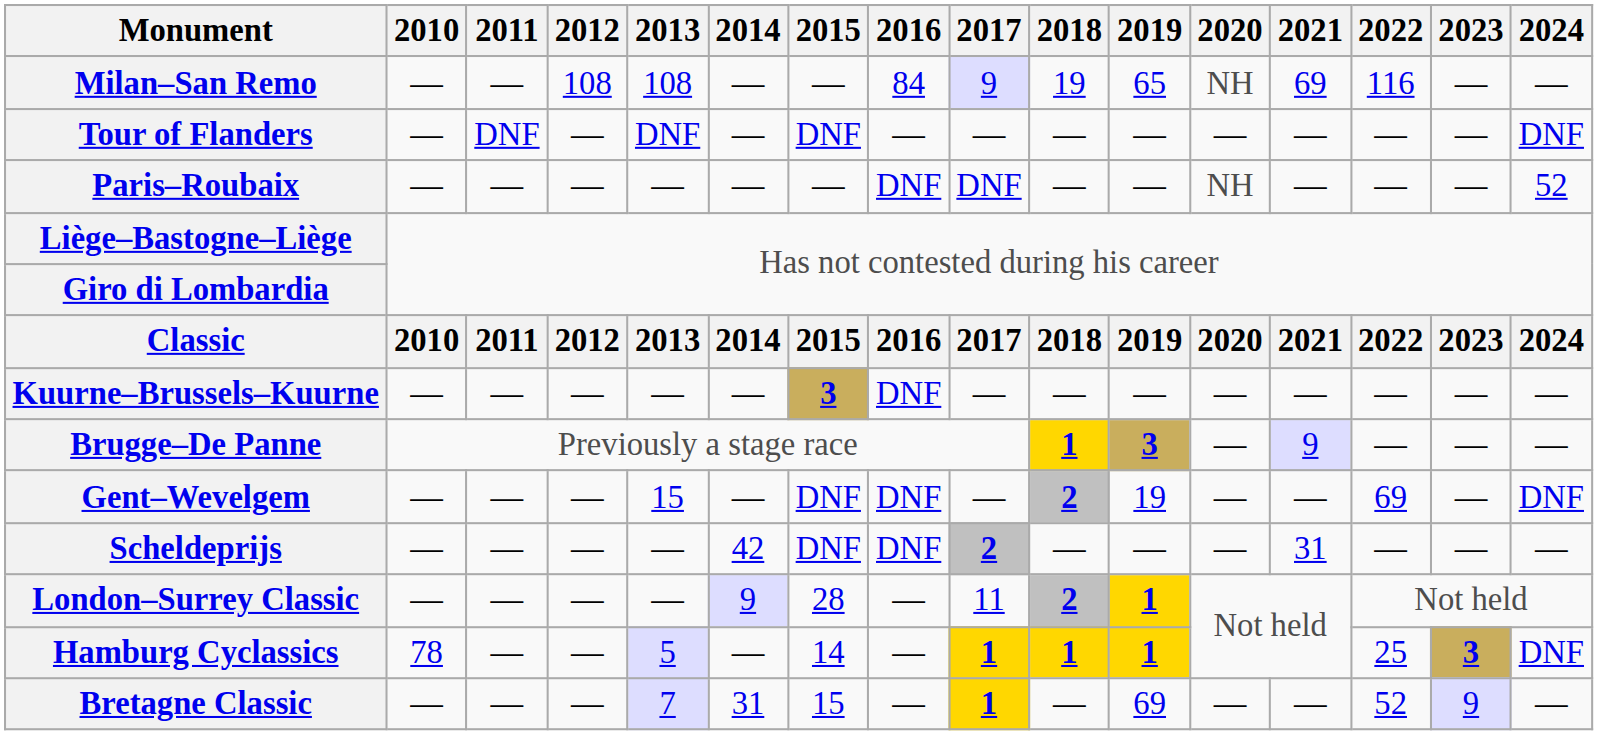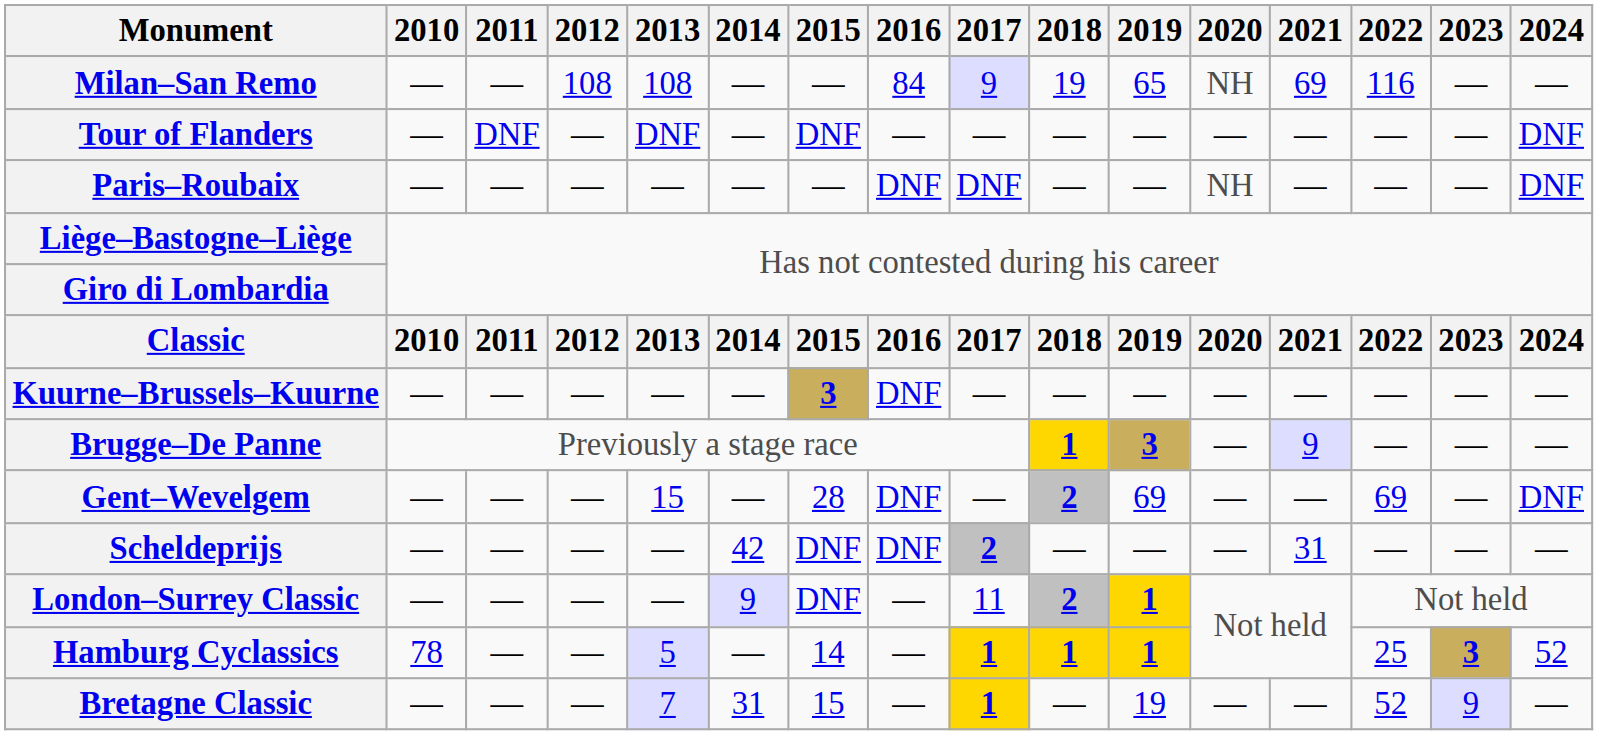Paris–Roubaix | 2024: 52 -> DNF
Gent–Wevelgem | 2015: DNF -> 28
Gent–Wevelgem | 2019: 19 -> 69
London–Surrey Classic | 2015: 28 -> DNF
Hamburg Cyclassics | 2024: DNF -> 52
Bretagne Classic | 2019: 69 -> 19
